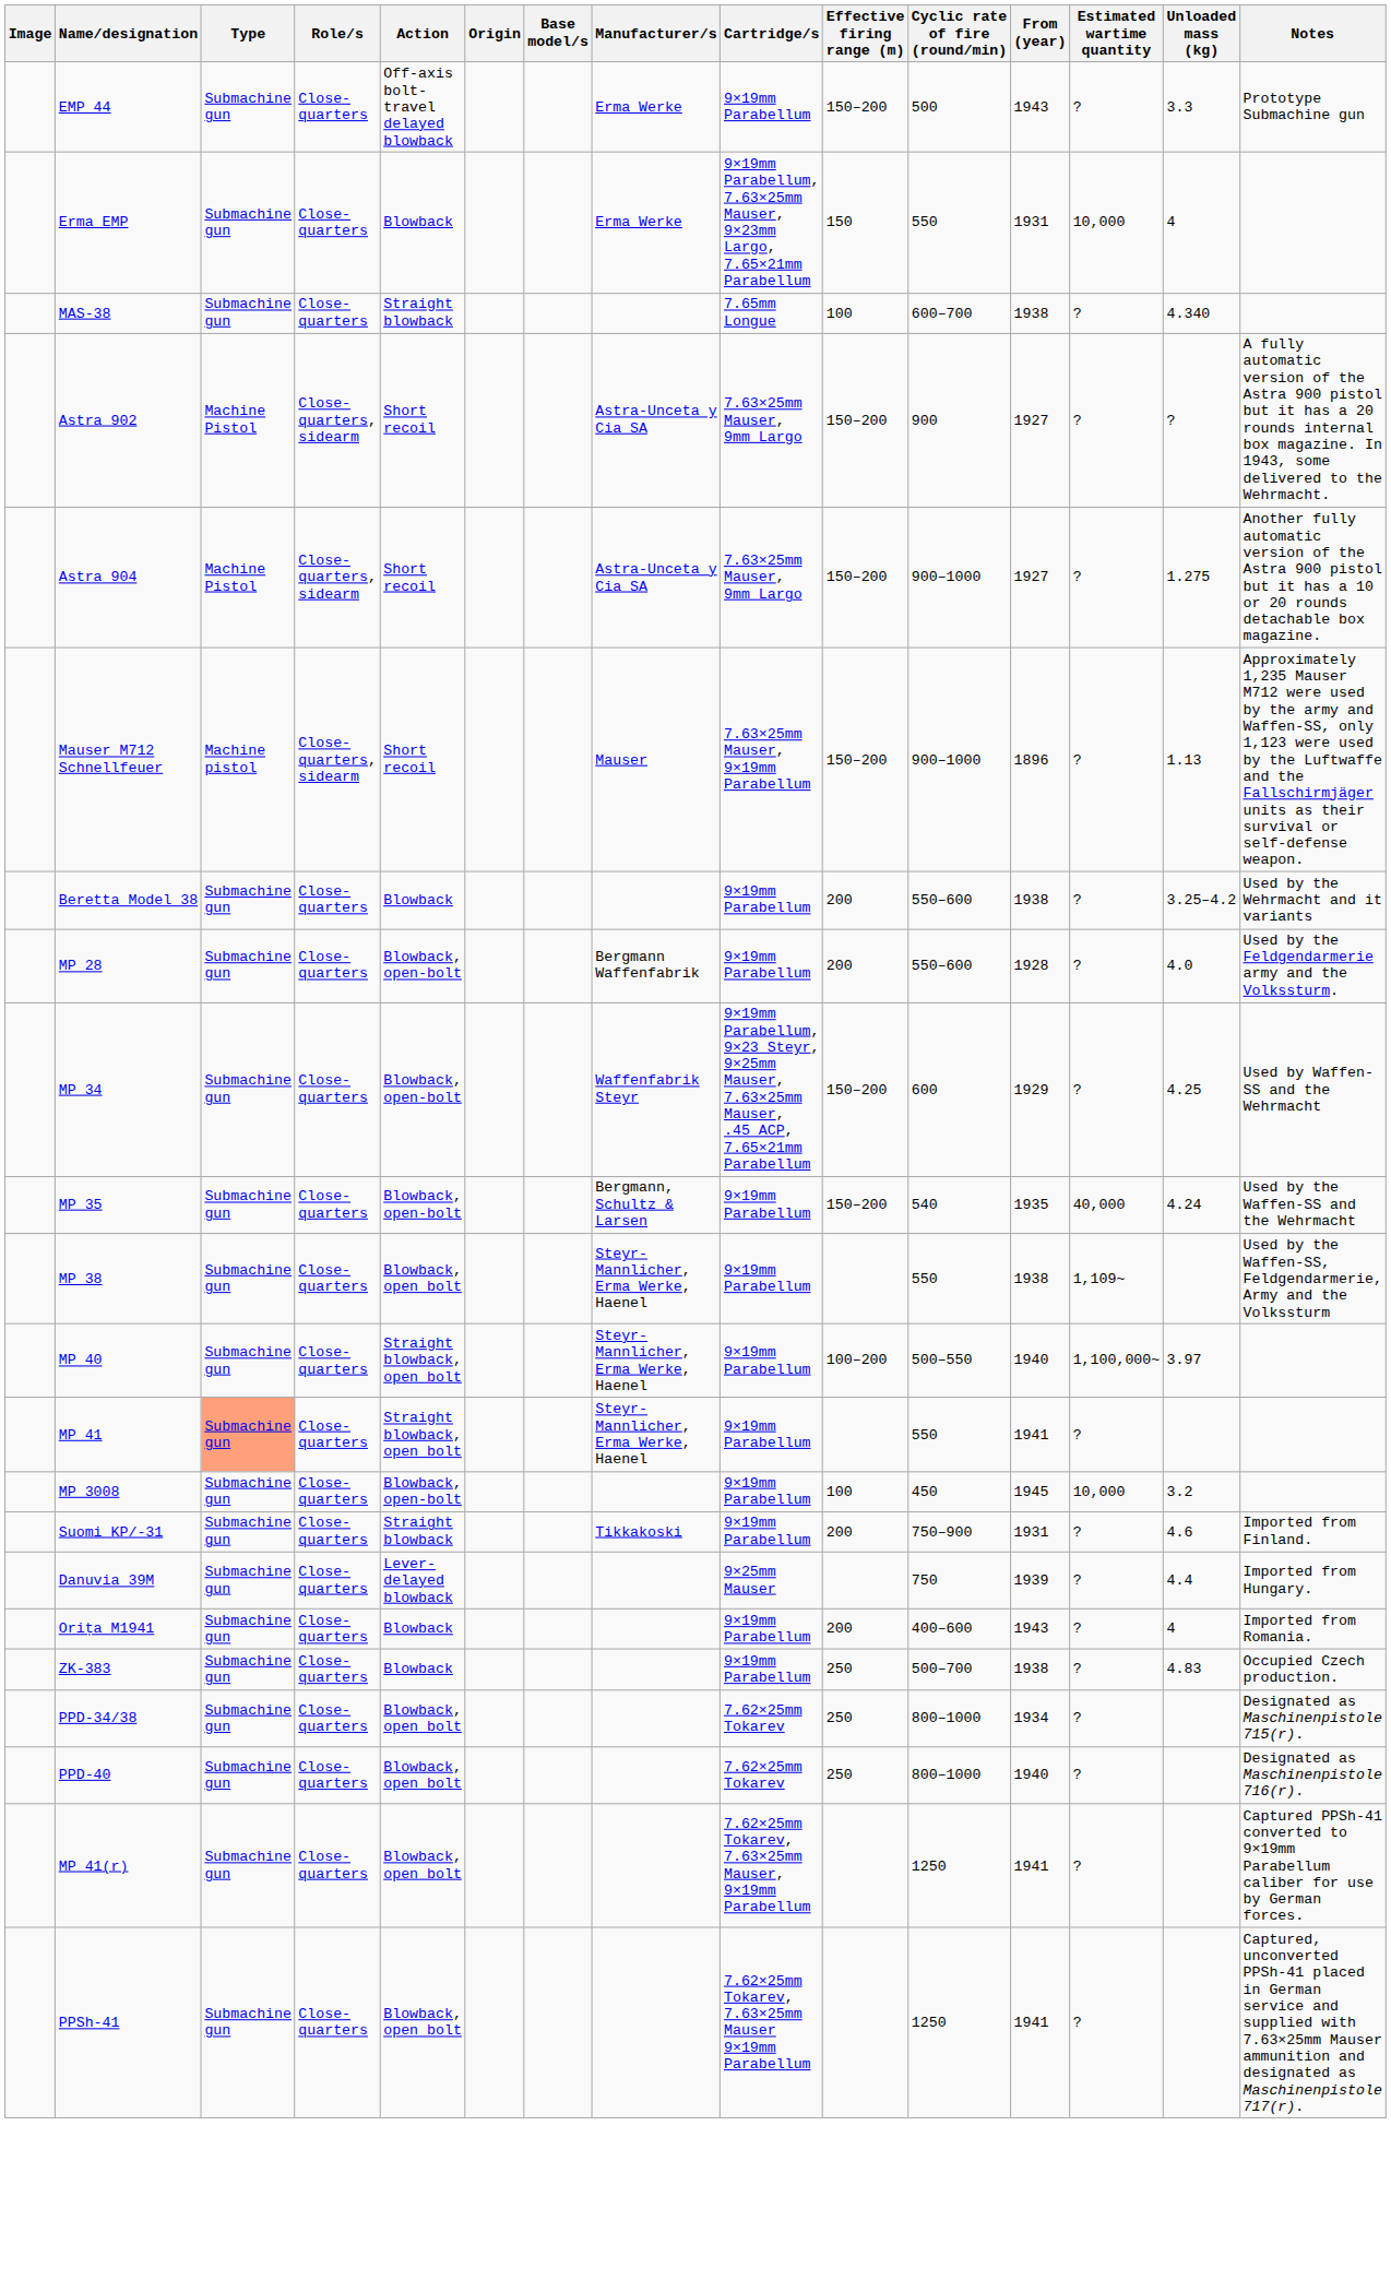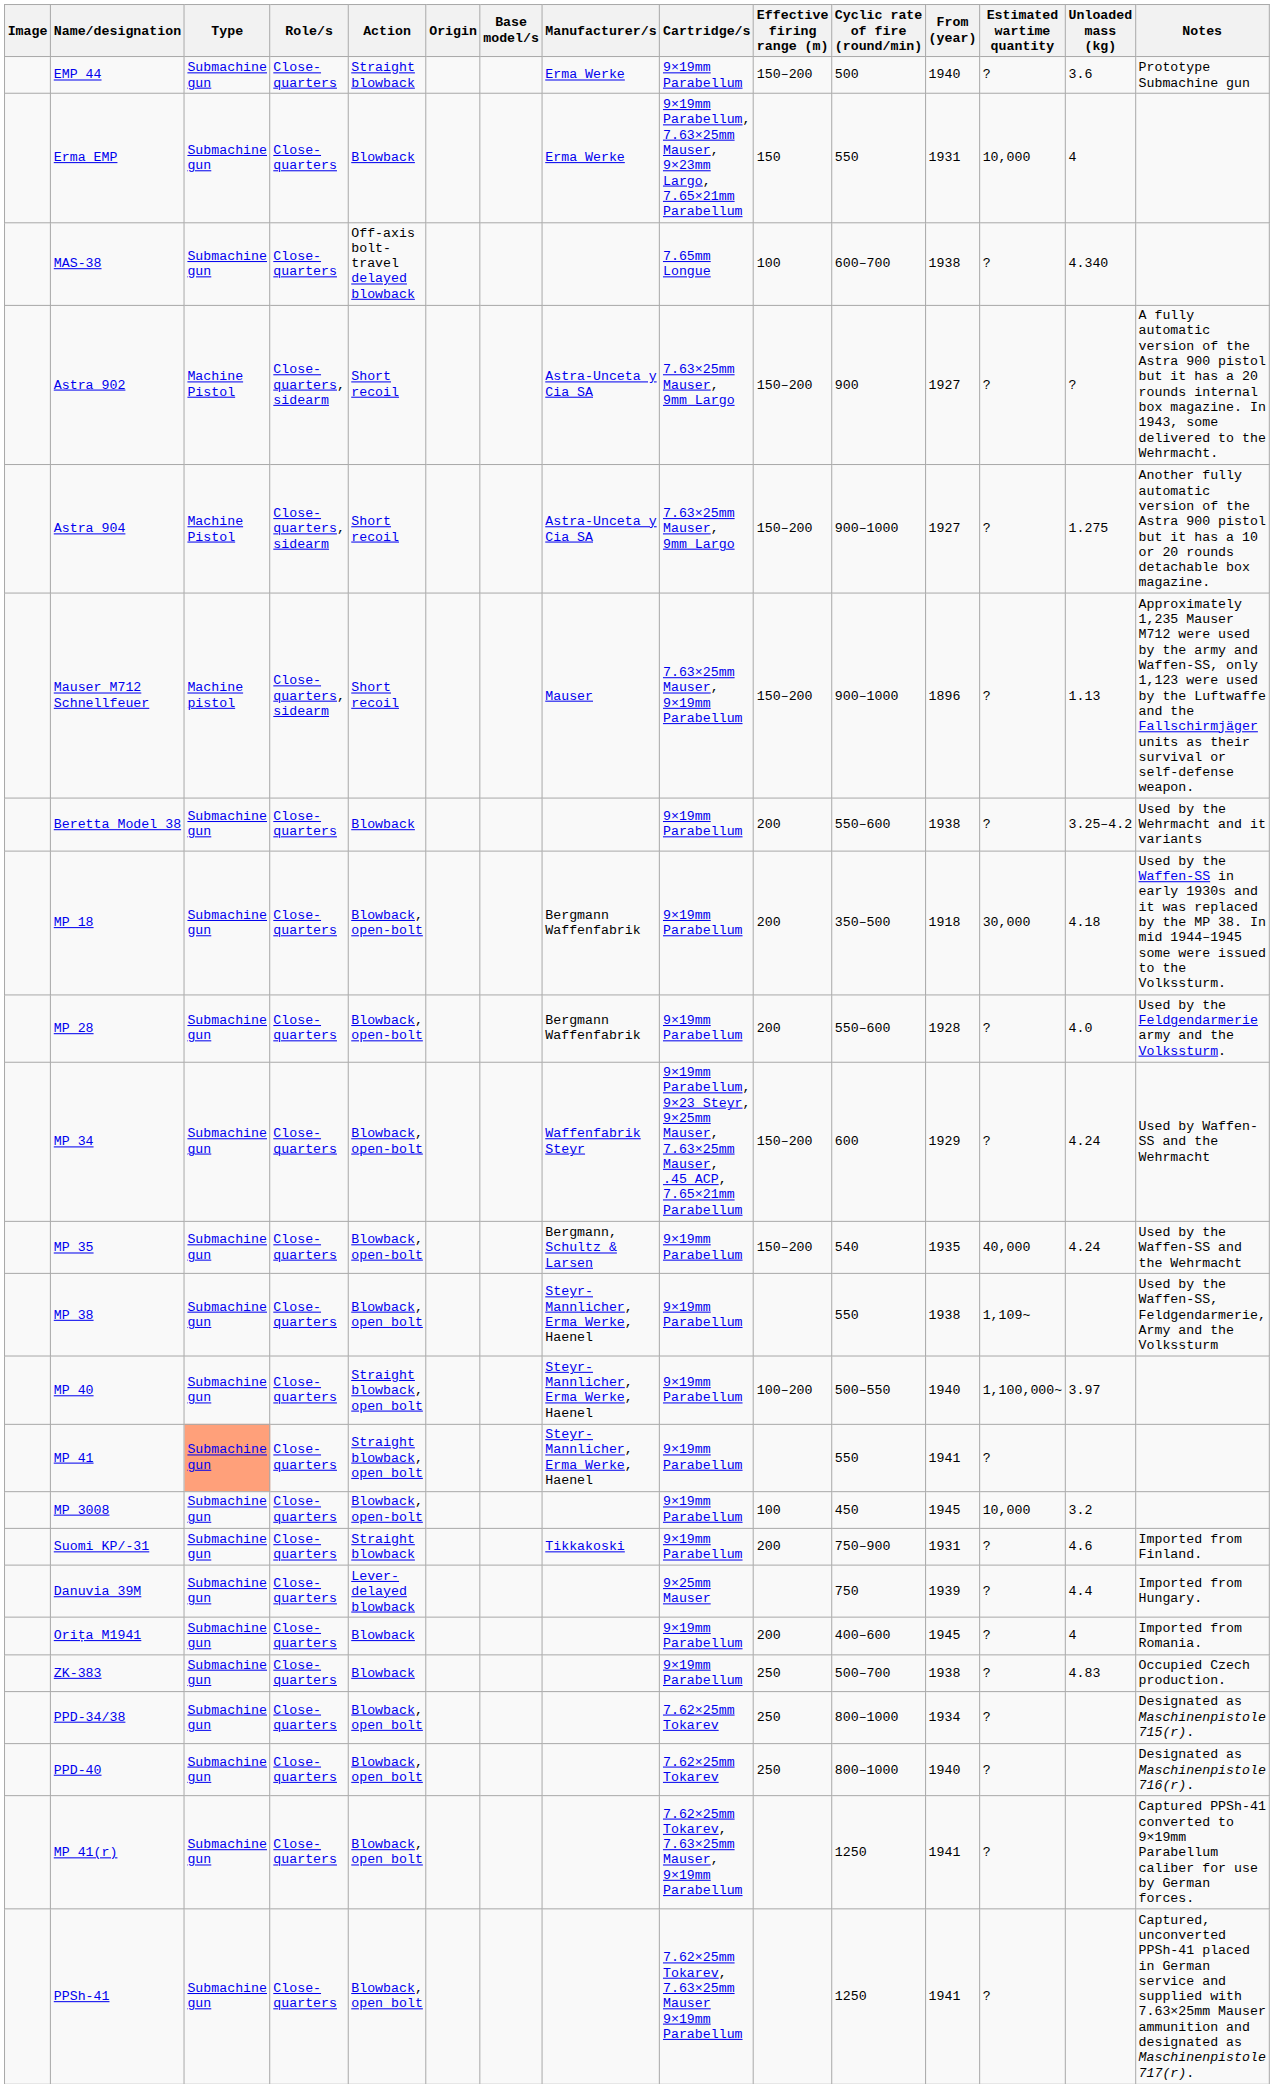EMP 44 | Action: Off-axis bolt-travel delayed blowback -> Straight blowback
EMP 44 | From (year): 1943 -> 1940
EMP 44 | Unloaded mass (kg): 3.3 -> 3.6
MAS-38 | Action: Straight blowback -> Off-axis bolt-travel delayed blowback
+ row: MP 18 | Submachine gun | Close-quarters | Blowback, open-bolt | Bergmann Waffenfabrik | 9×19mm Parabellum | 200 | 350–500 | 1918 | 30,000 | 4.18 | Used by the Waffen-SS in early 1930s and it was replaced by the MP 38. In mid 1944–1945 some were issued to the Volkssturm.
MP 34 | Unloaded mass (kg): 4.25 -> 4.24
Orița M1941 | From (year): 1943 -> 1945
